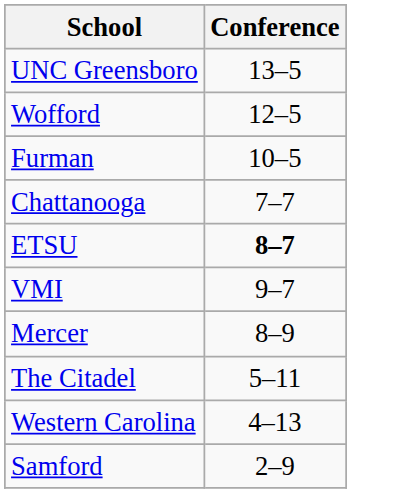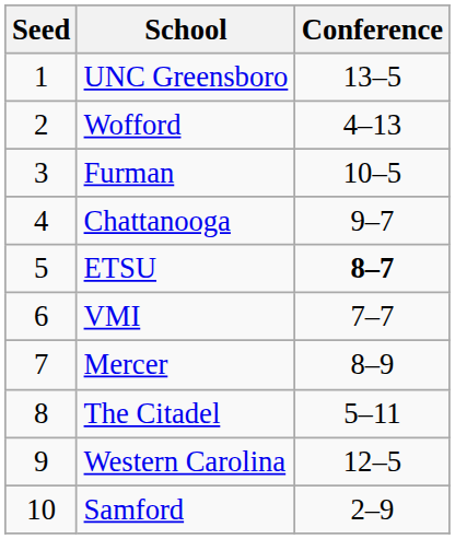+ column: Seed | 1 | 2 | 3 | 4 | 5 | 6 | 7 | 8 | 9 | 10
Wofford | Conference: 12–5 -> 4–13
Chattanooga | Conference: 7–7 -> 9–7
VMI | Conference: 9–7 -> 7–7
Western Carolina | Conference: 4–13 -> 12–5
